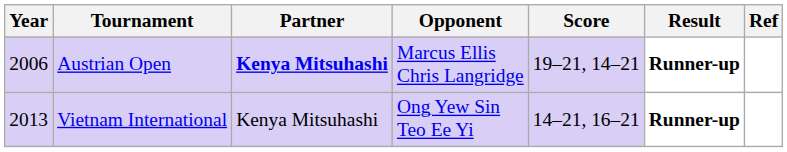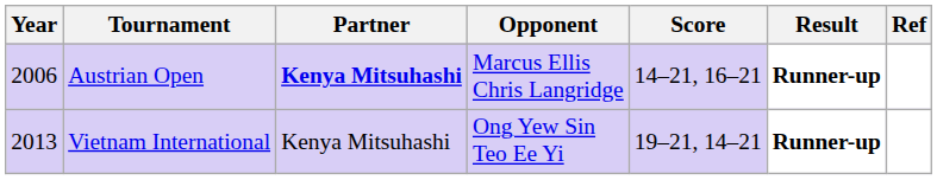Austrian Open | Score: 19–21, 14–21 -> 14–21, 16–21
Vietnam International | Score: 14–21, 16–21 -> 19–21, 14–21
